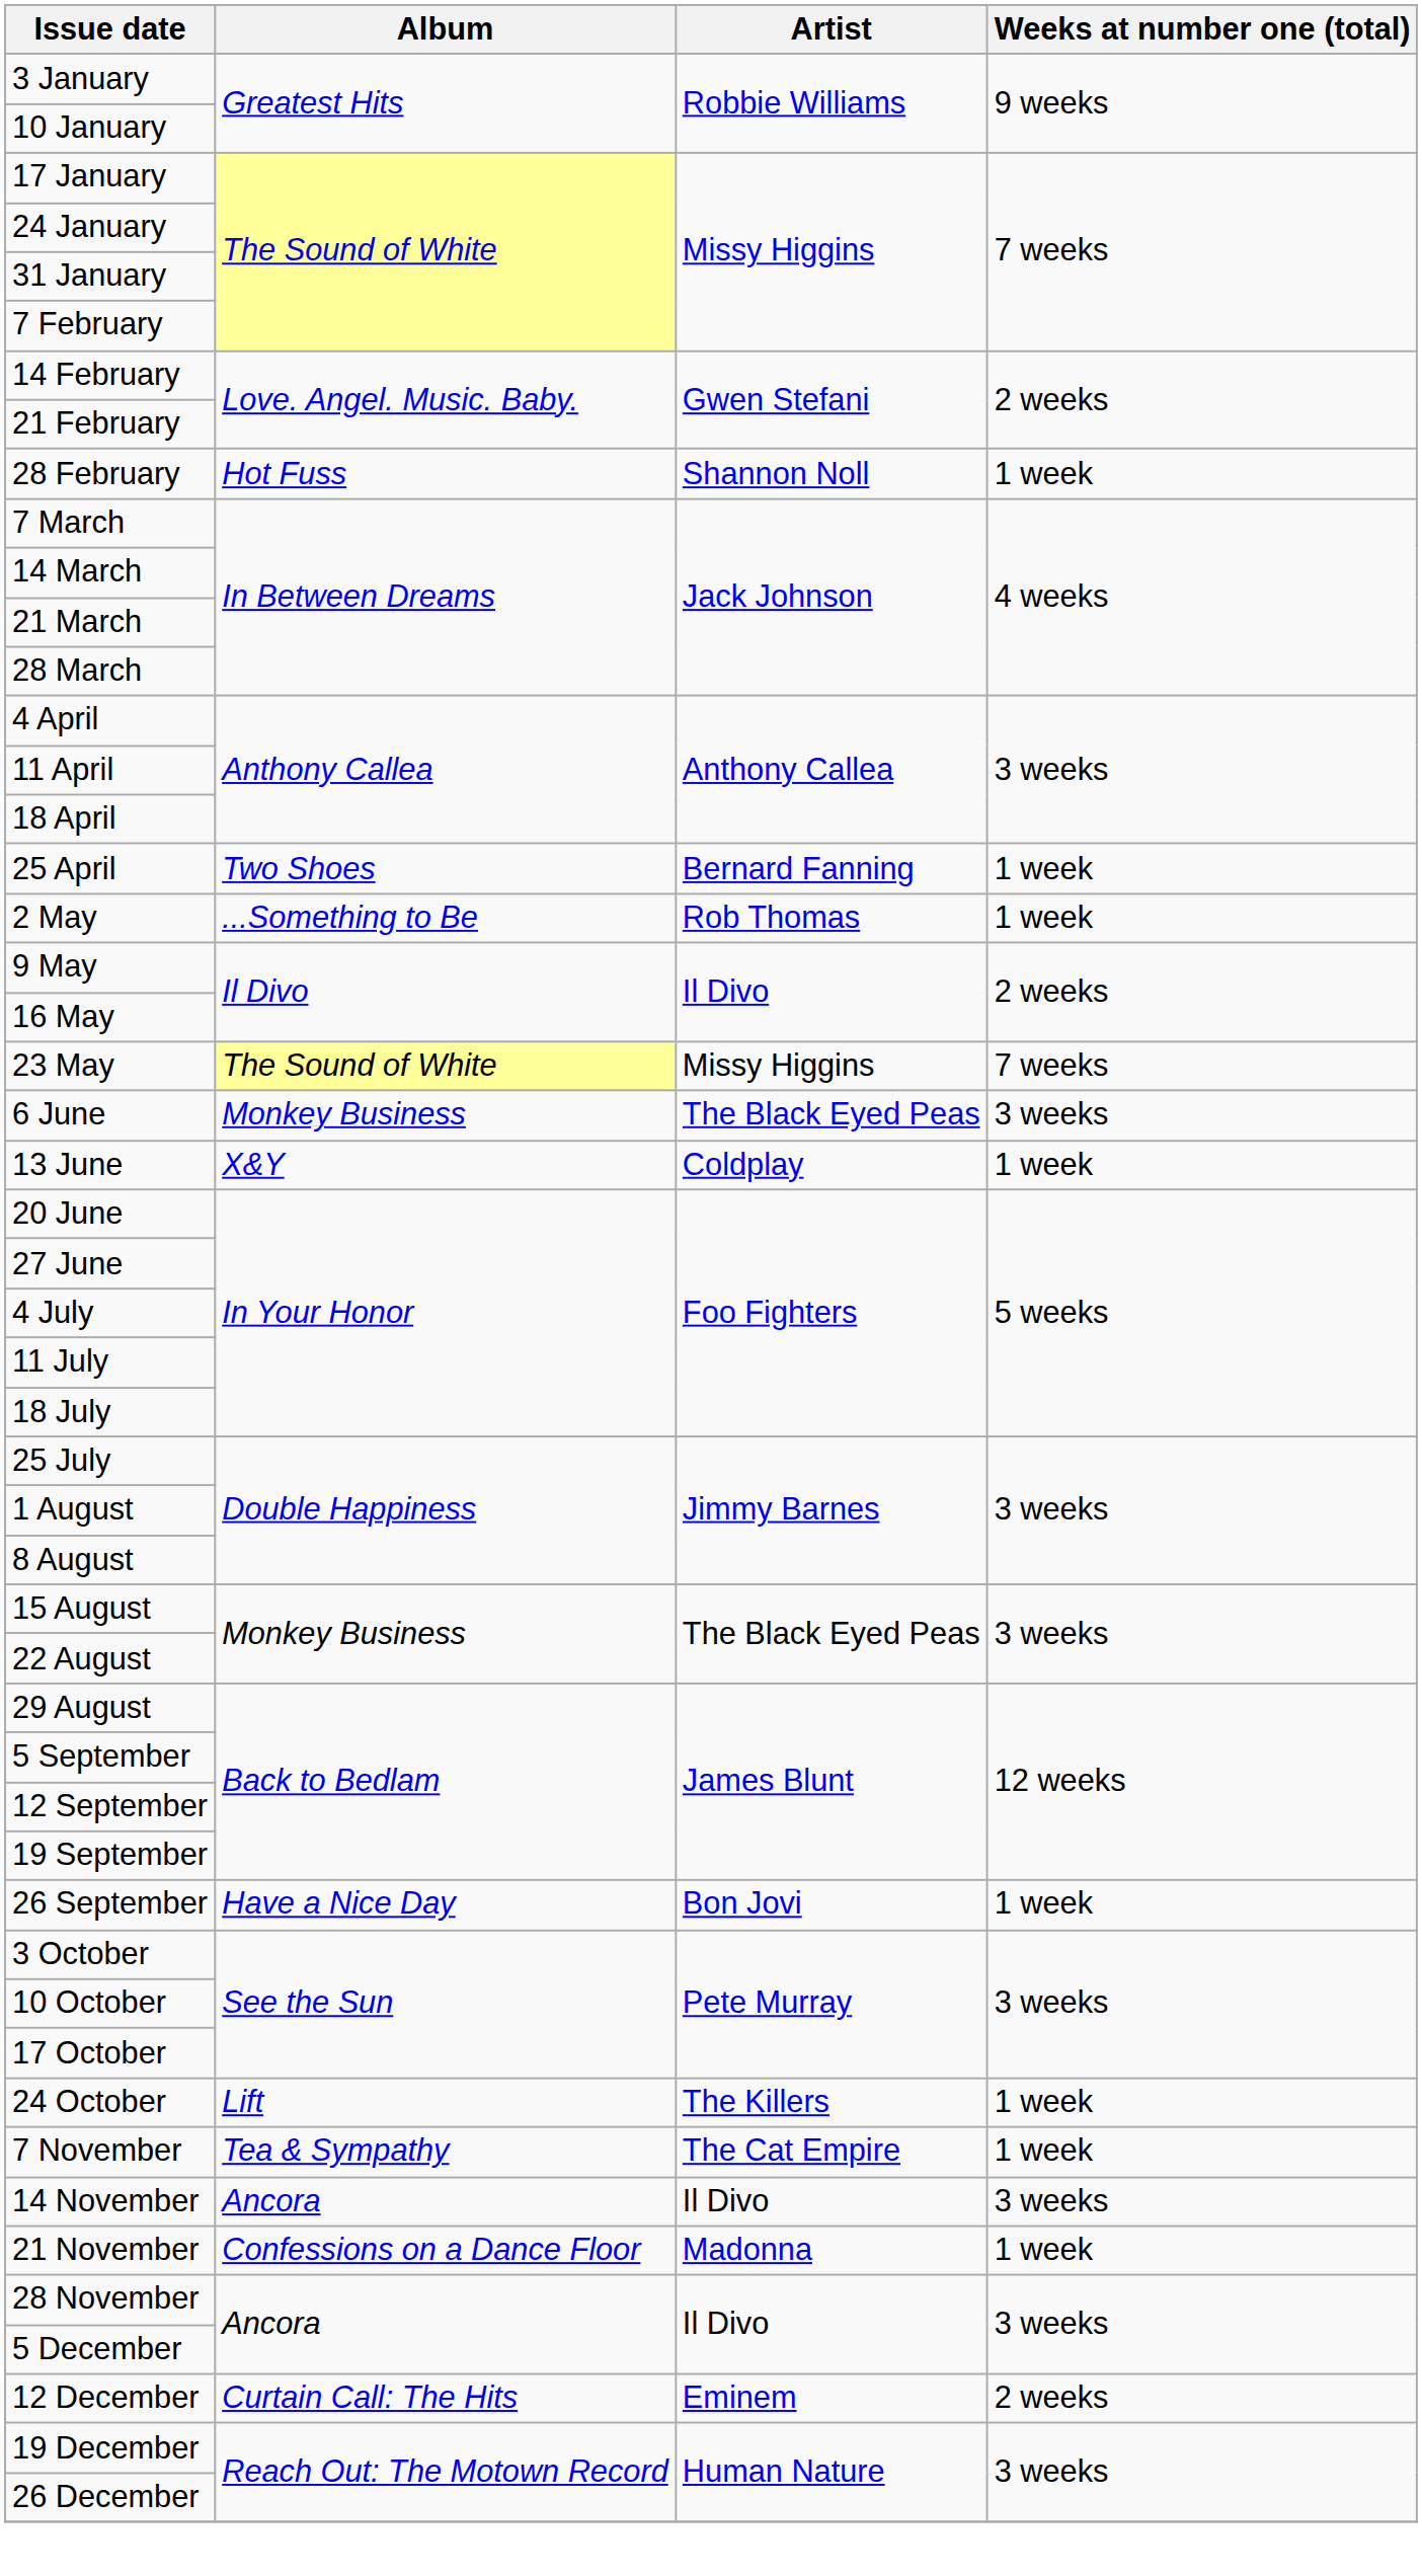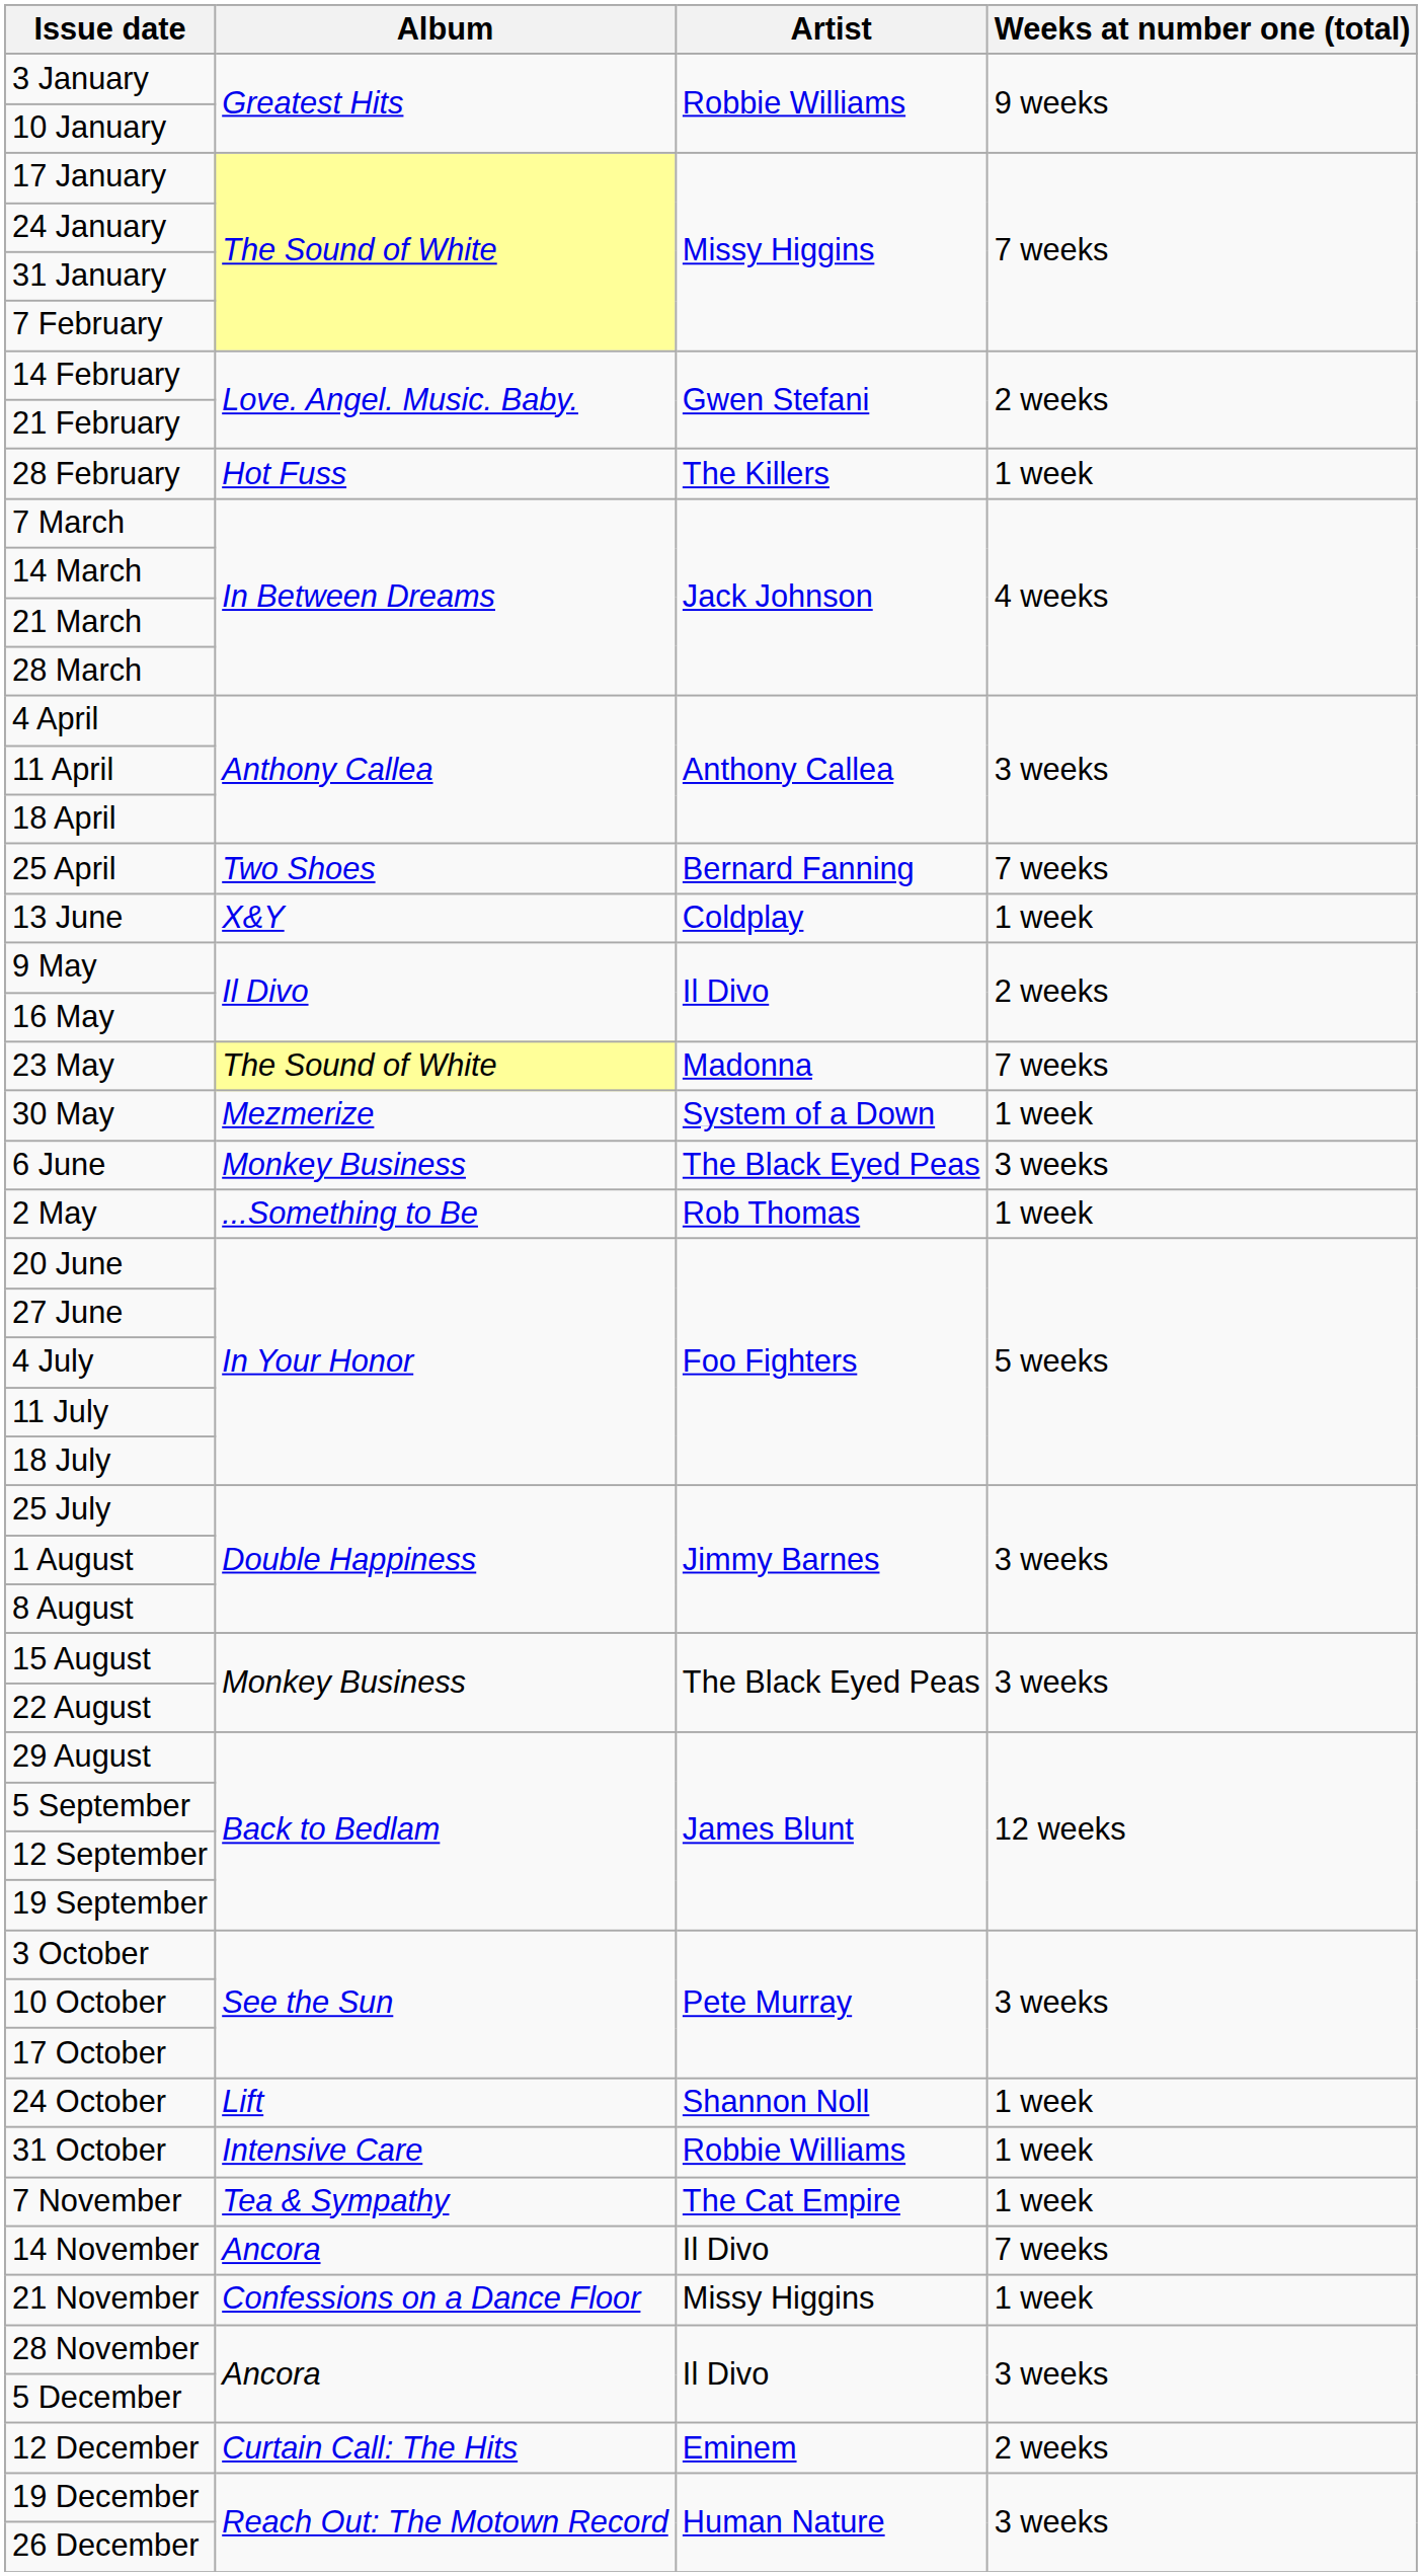28 February | Artist: Shannon Noll -> The Killers
25 April | Weeks at number one (total): 1 week -> 7 weeks
rows swapped: 2 May <-> 13 June
23 May | Artist: Missy Higgins -> Madonna
+ row: 30 May | Mezmerize | System of a Down | 1 week
- row: 26 September | Have a Nice Day | Bon Jovi | 1 week
24 October | Artist: The Killers -> Shannon Noll
+ row: 31 October | Intensive Care | Robbie Williams | 1 week
14 November | Weeks at number one (total): 3 weeks -> 7 weeks
21 November | Artist: Madonna -> Missy Higgins
